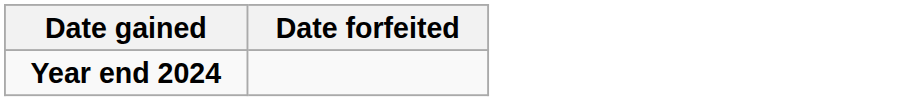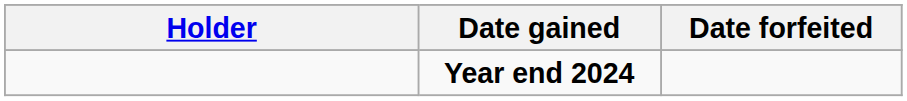+ column: Holder
